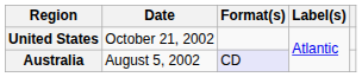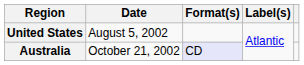United States | Date: October 21, 2002 -> August 5, 2002
Australia | Date: August 5, 2002 -> October 21, 2002
